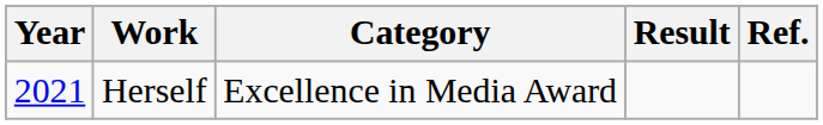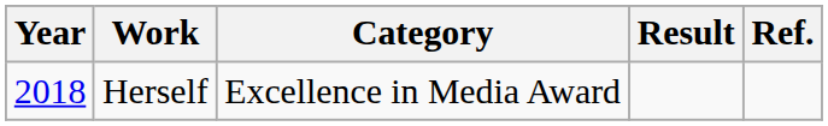Herself | Year: 2021 -> 2018
